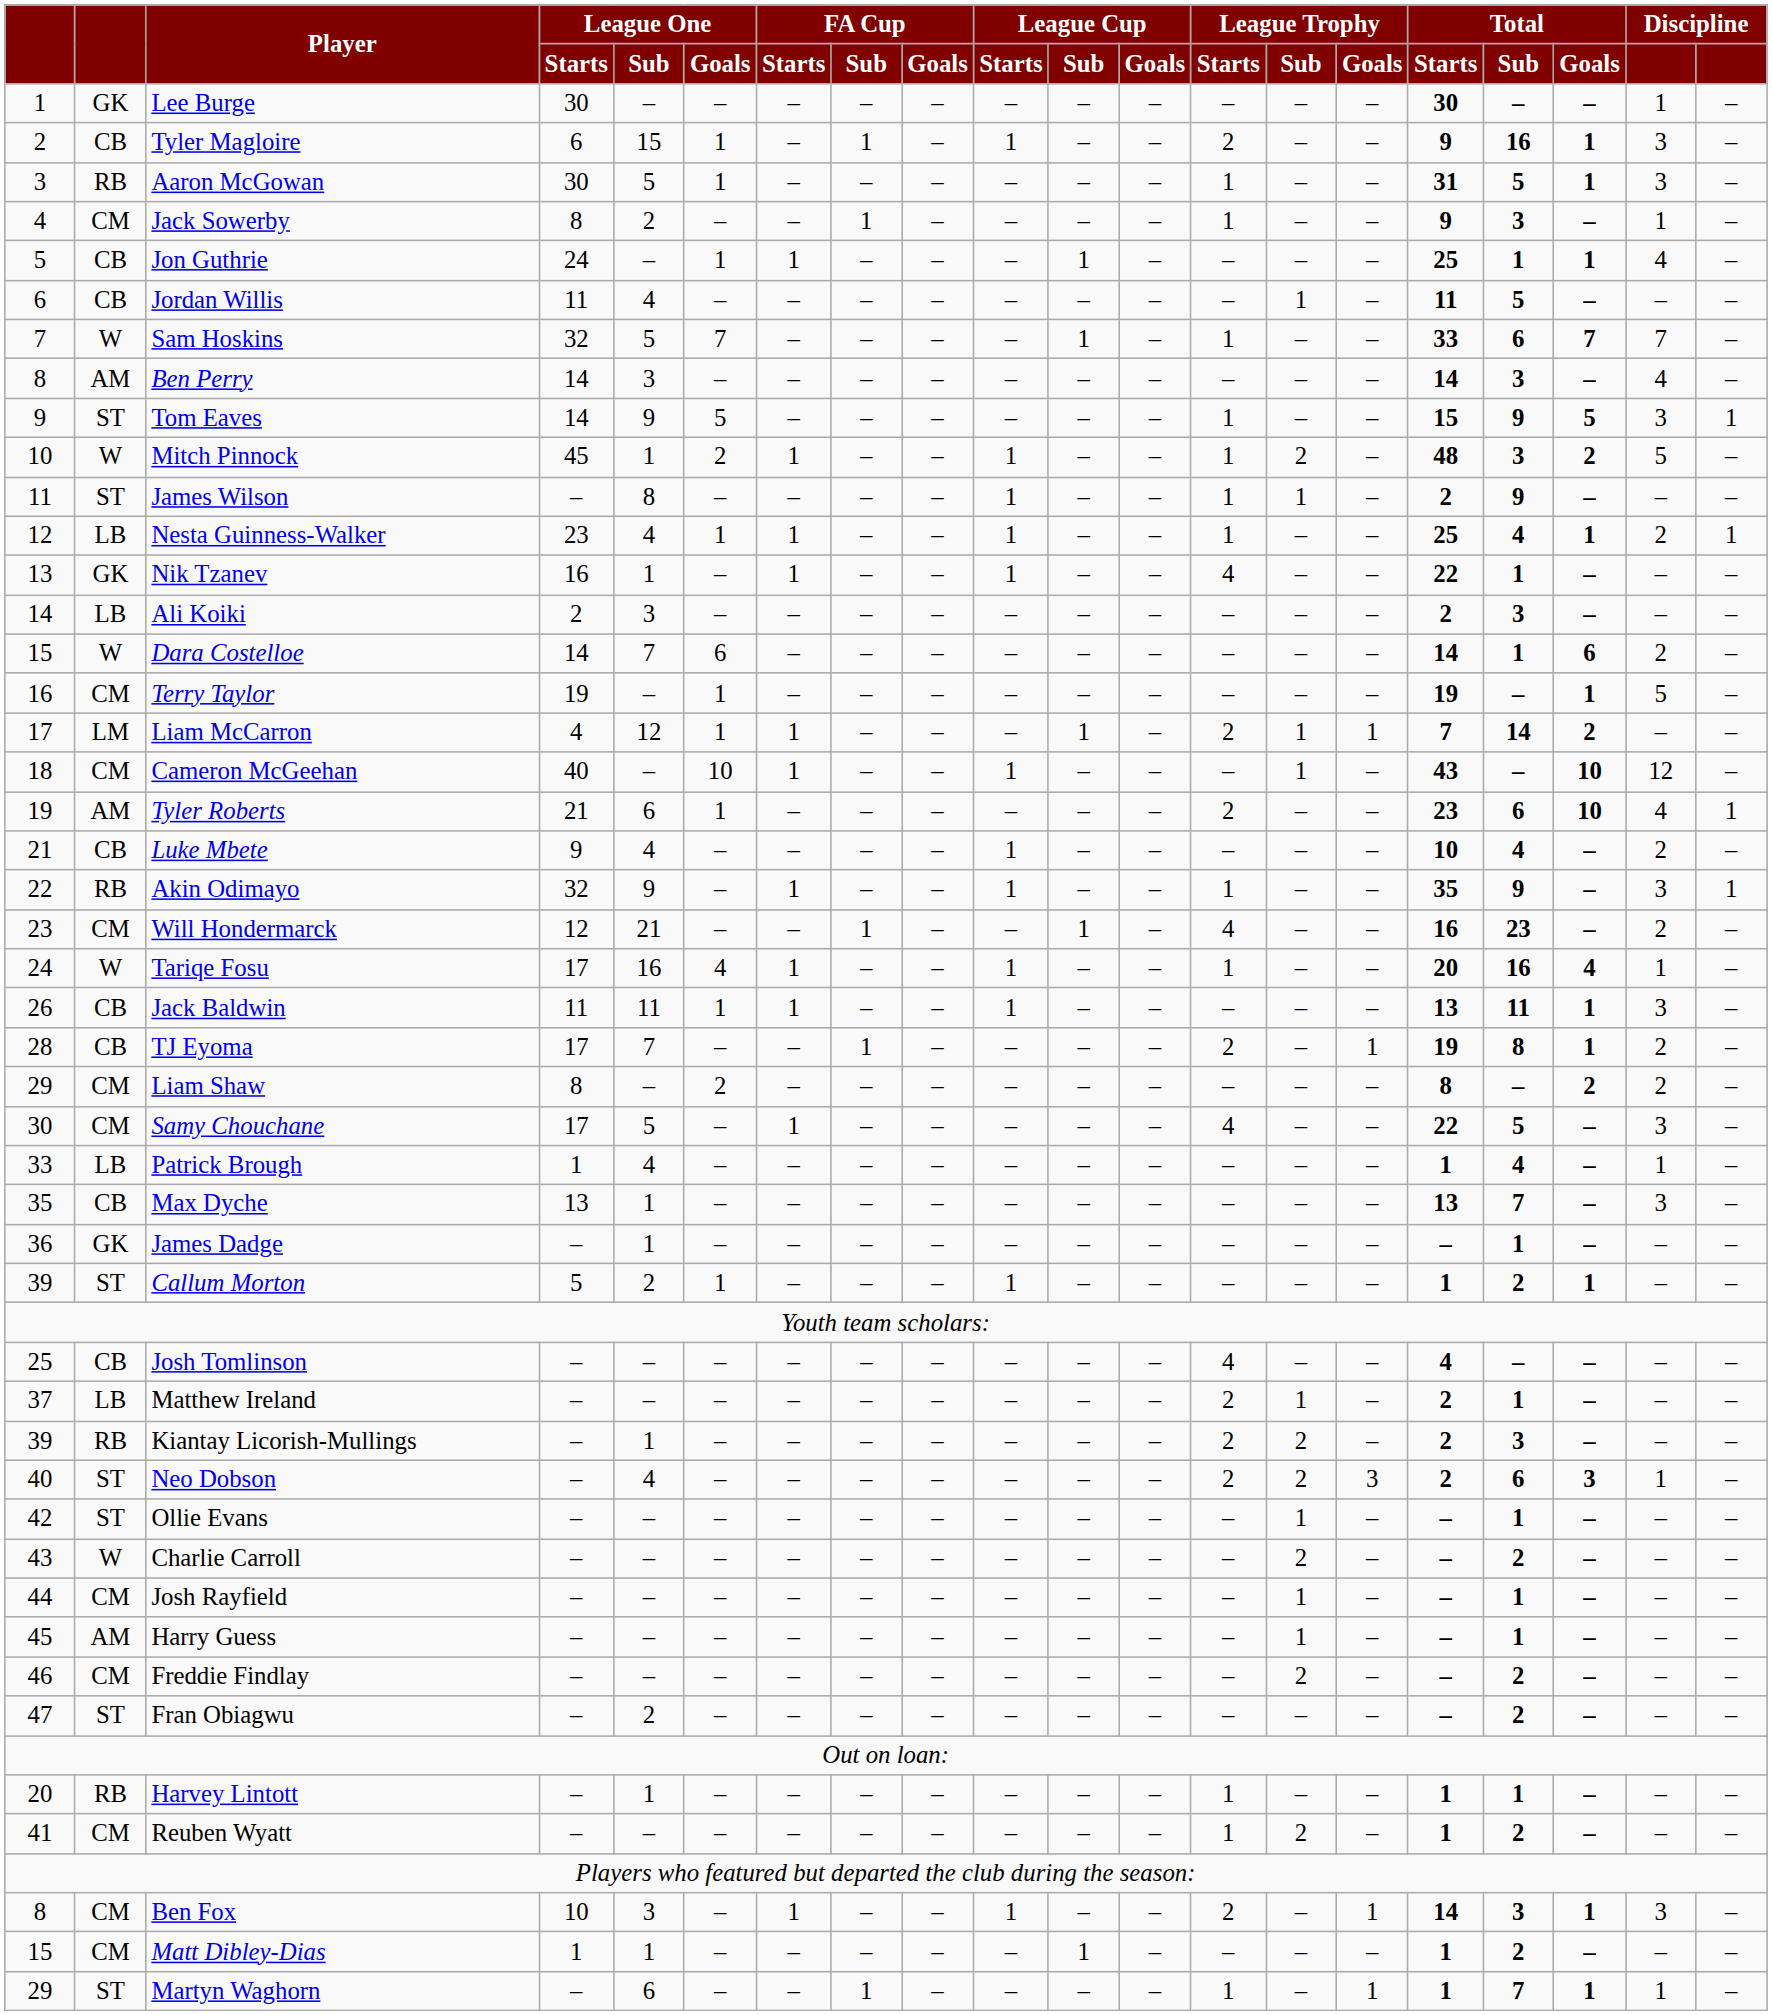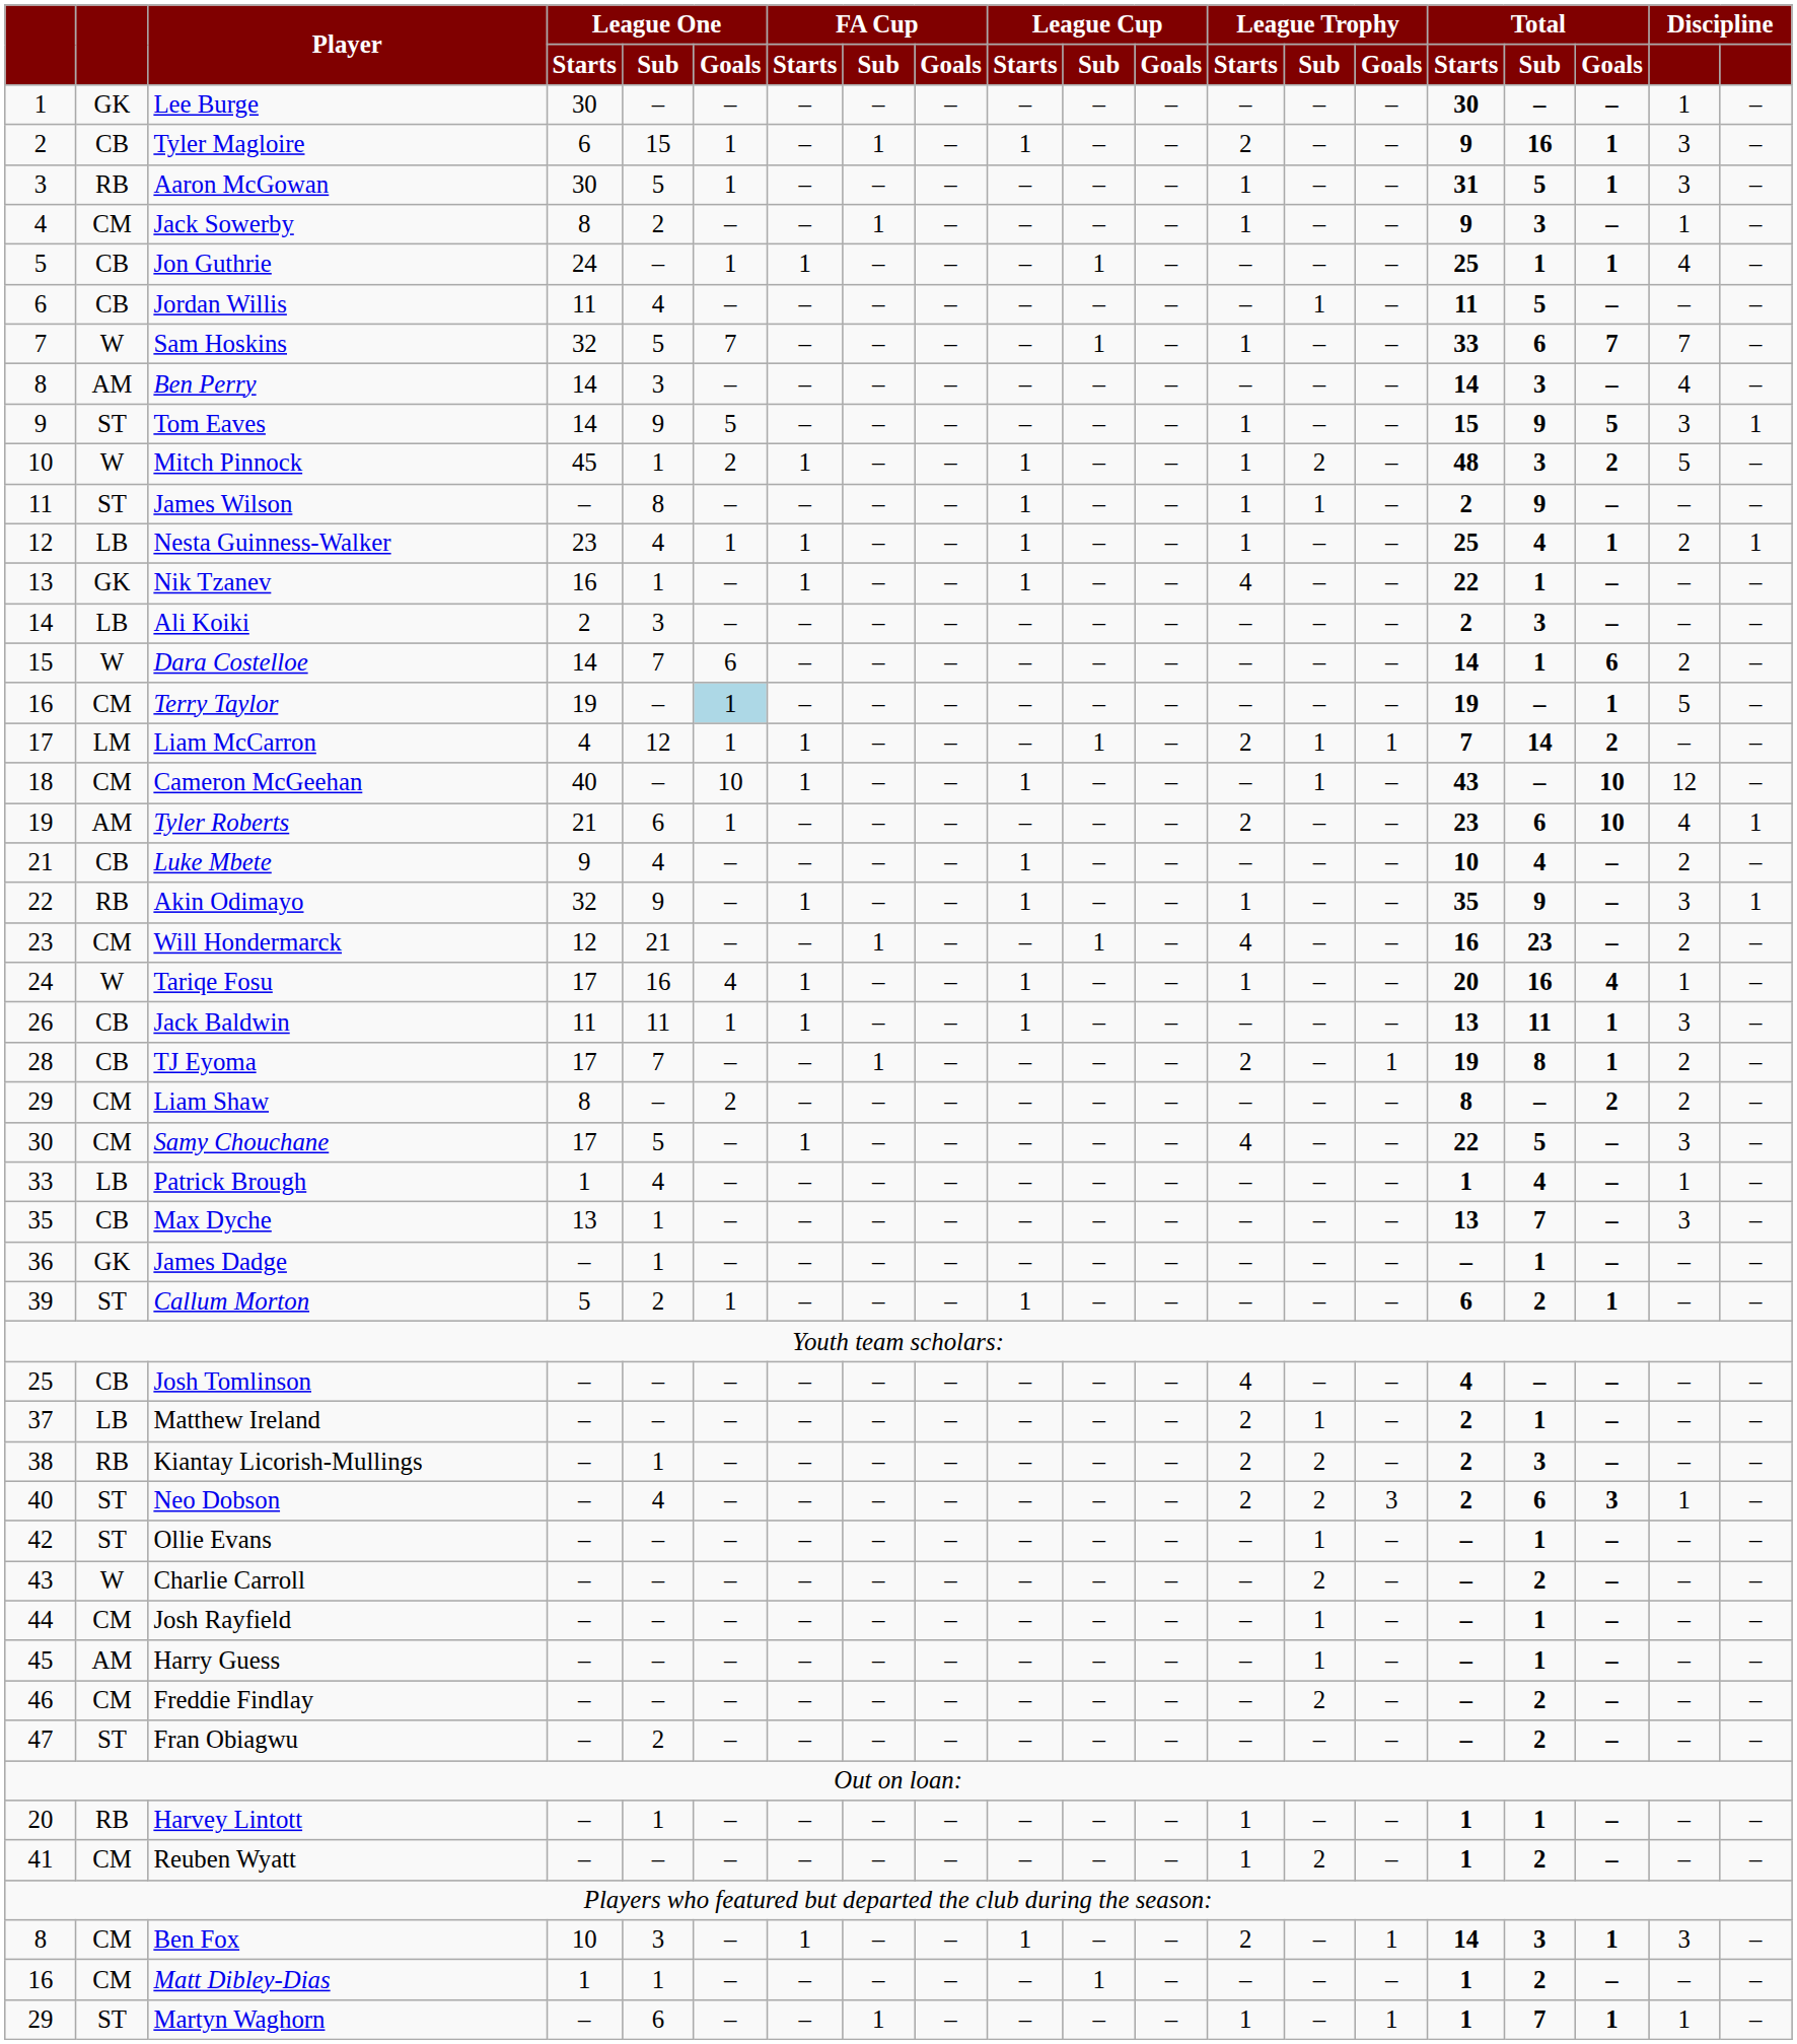Terry Taylor | League One / Goals: no background -> lightblue background
Callum Morton | Total / Starts: 1 -> 6
Kiantay Licorish-Mullings | column 1: 39 -> 38
Matt Dibley-Dias | column 1: 15 -> 16
